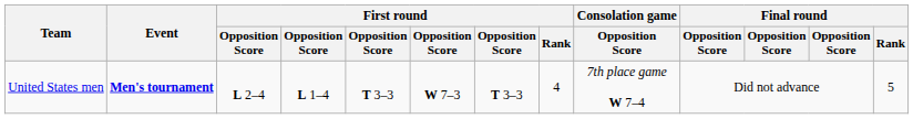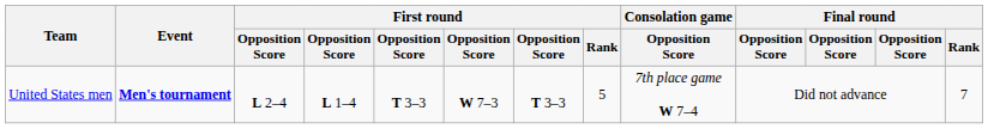United States men | First round / Rank: 4 -> 5
United States men | Final round / Rank: 5 -> 7
